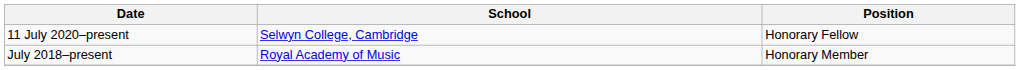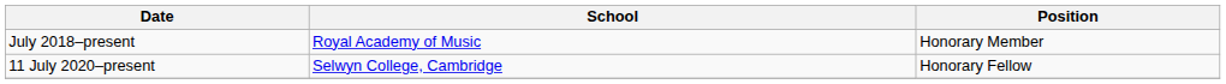rows swapped: July 2018–present <-> 11 July 2020–present
